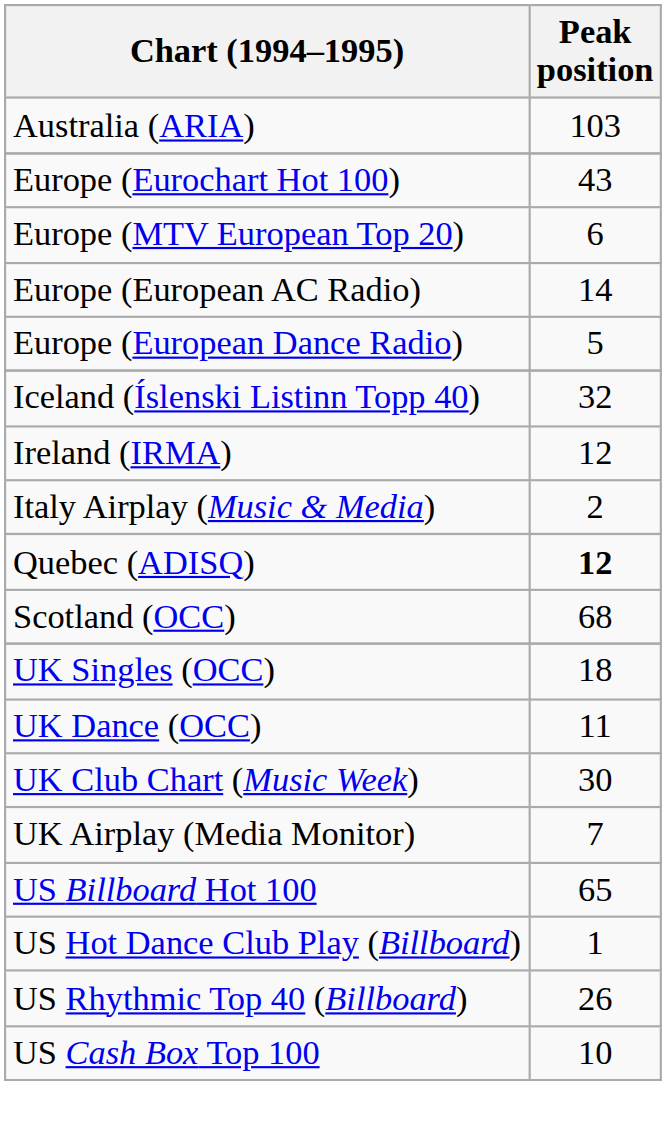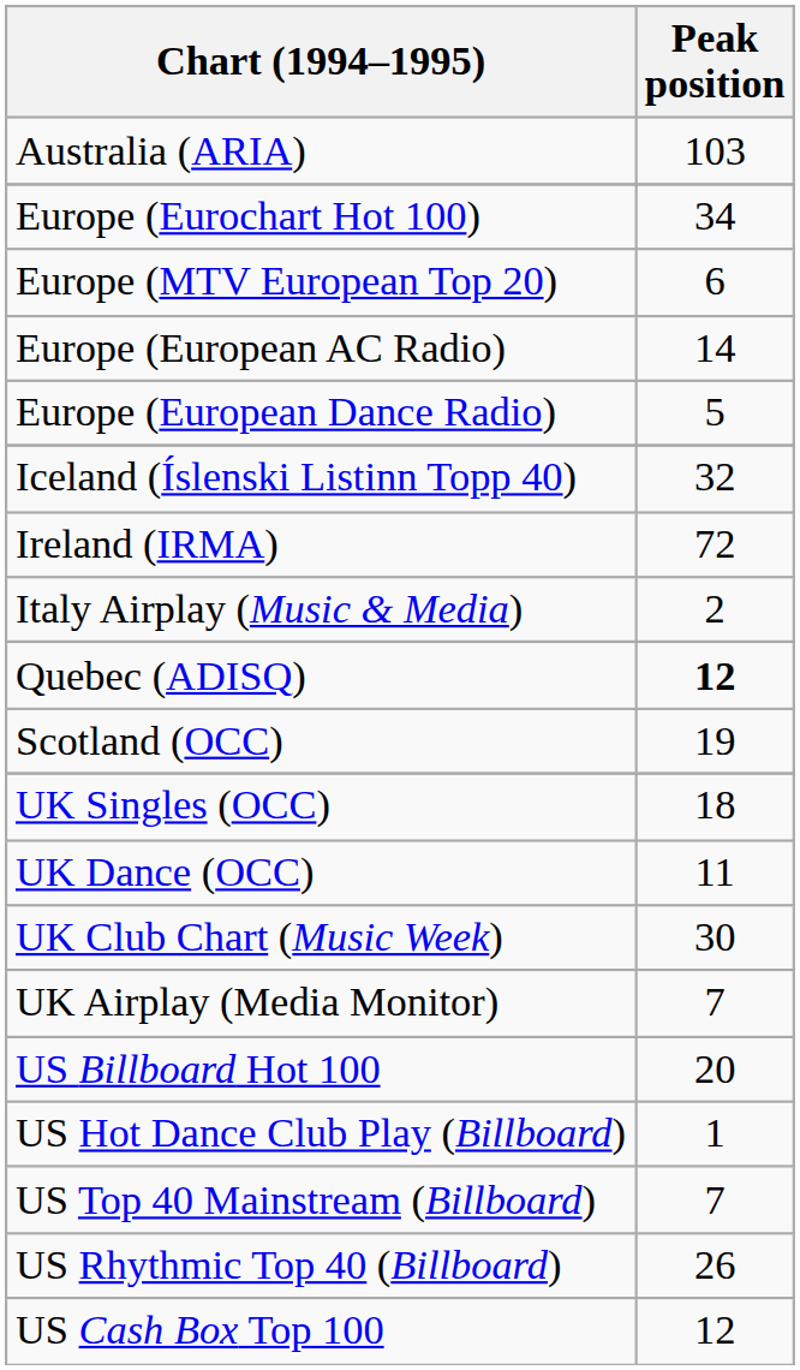Europe (Eurochart Hot 100) | Peak position: 43 -> 34
Ireland (IRMA) | Peak position: 12 -> 72
Scotland (OCC) | Peak position: 68 -> 19
US Billboard Hot 100 | Peak position: 65 -> 20
+ row: US Top 40 Mainstream (Billboard) | 7
US Cash Box Top 100 | Peak position: 10 -> 12
